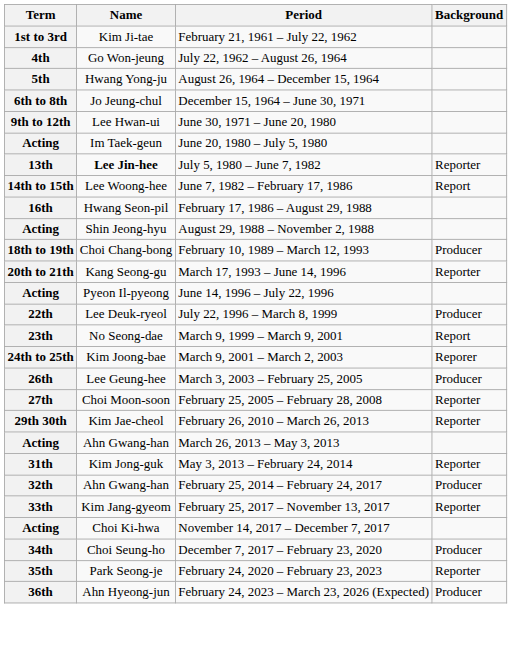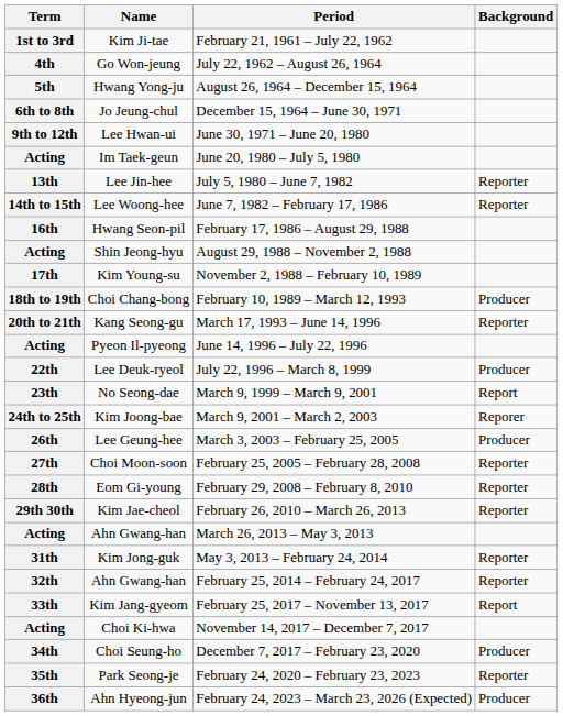July 5, 1980 – June 7, 1982 | Name: bold -> normal
June 7, 1982 – February 17, 1986 | Background: Report -> Reporter
+ row: 17th | Kim Young-su | November 2, 1988 – February 10, 1989
+ row: 28th | Eom Gi-young | February 29, 2008 – February 8, 2010 | Reporter
February 25, 2014 – February 24, 2017 | Background: Producer -> Reporter
February 25, 2017 – November 13, 2017 | Background: Reporter -> Report
